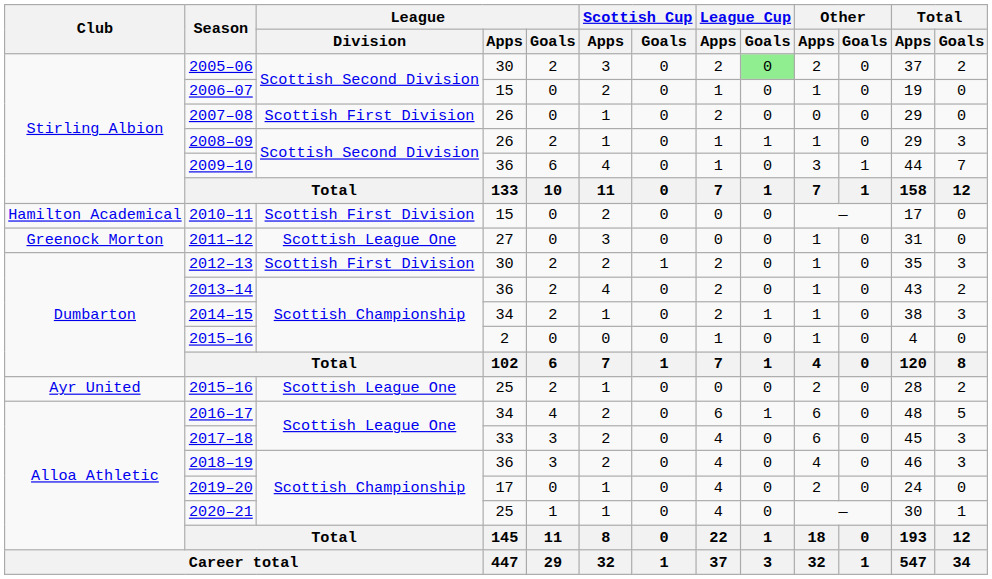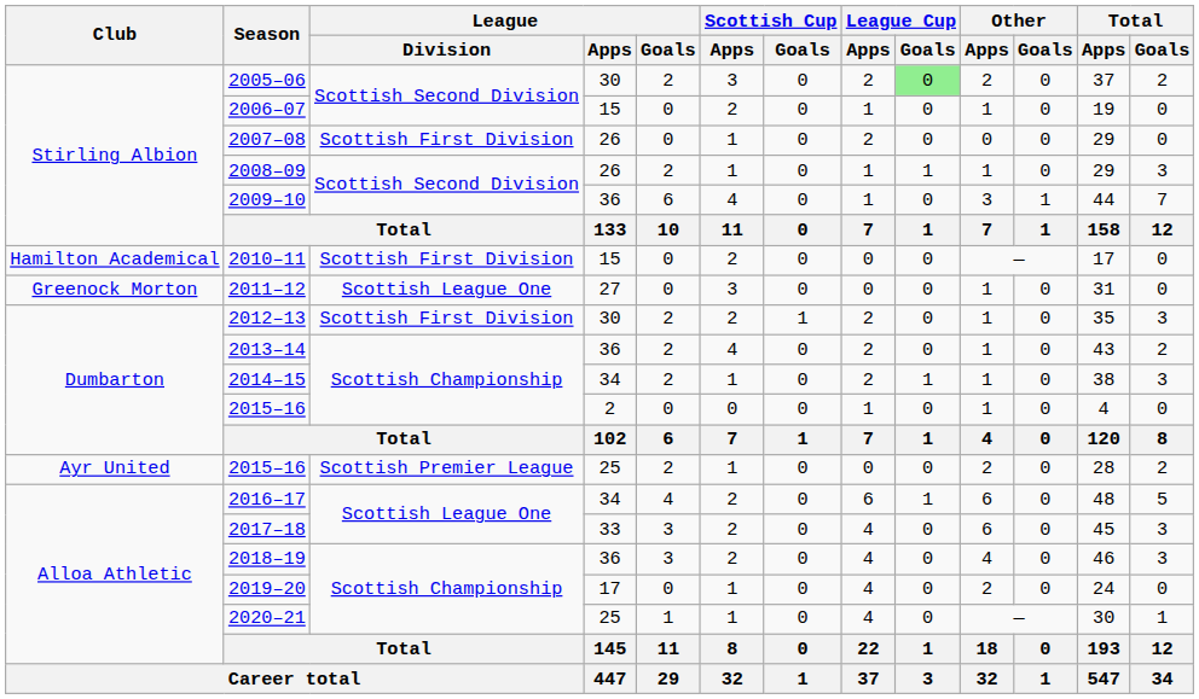2015–16 / 25 | League / Division: Scottish League One -> Scottish Premier League
